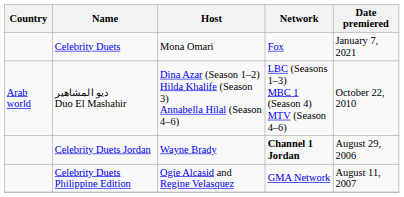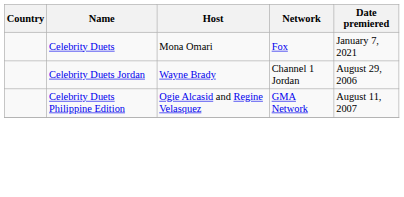- row: Arab world | ديو المشاهير Duo El Mashahir | Dina Azar (Season 1–2) Hilda Khalife (Season 3) Annabella Hilal (Season 4–6) | LBC (Seasons 1–3) MBC 1 (Season 4) MTV (Season 4–6) | October 22, 2010
Celebrity Duets Jordan | Network: bold -> normal
